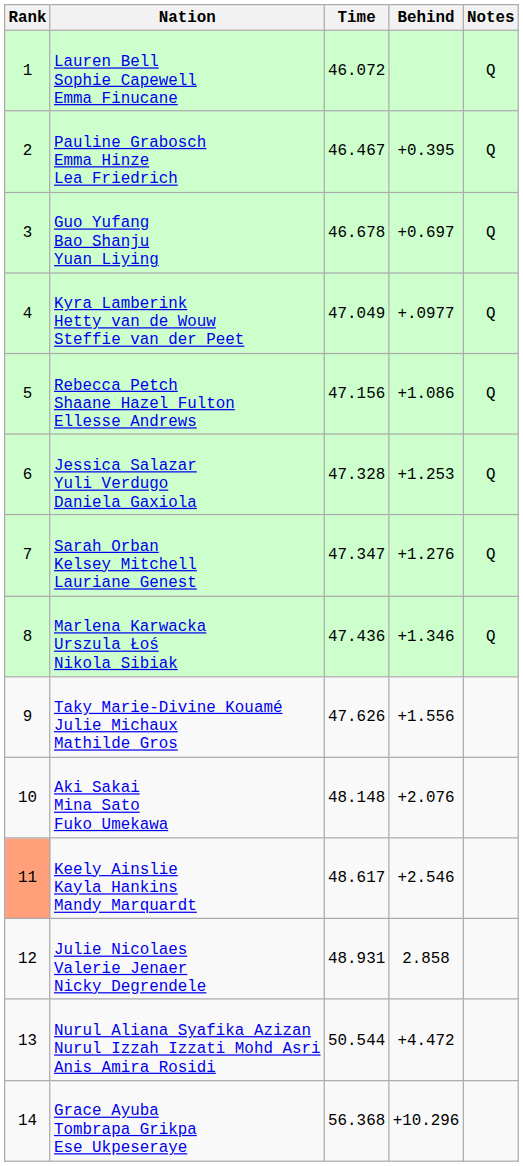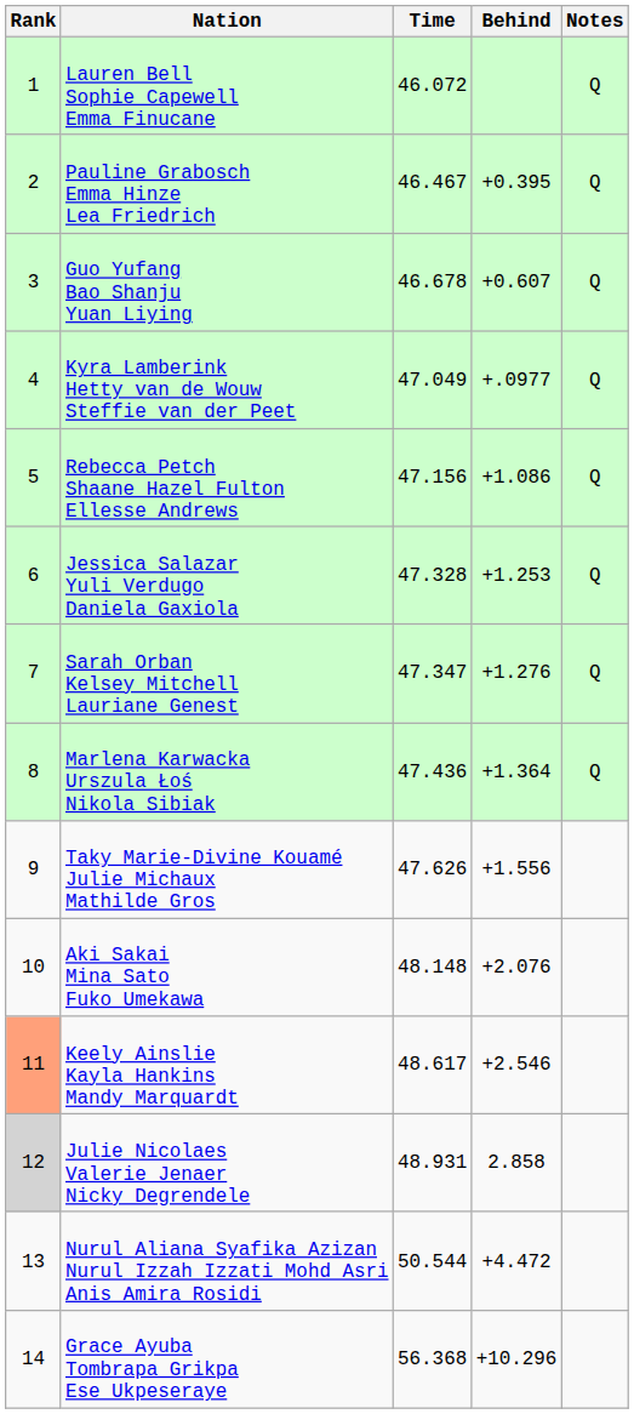Guo Yufang Bao Shanju Yuan Liying | Behind: +0.697 -> +0.607
Marlena Karwacka Urszula Łoś Nikola Sibiak | Behind: +1.346 -> +1.364
Julie Nicolaes Valerie Jenaer Nicky Degrendele | Rank: no background -> lightgrey background
